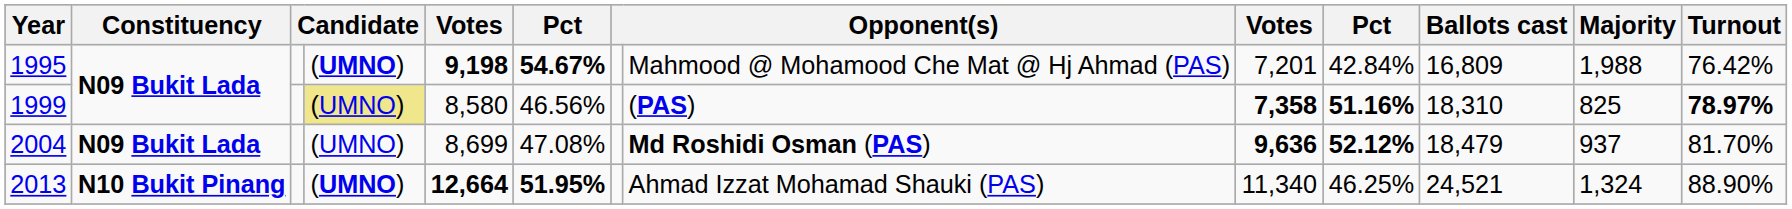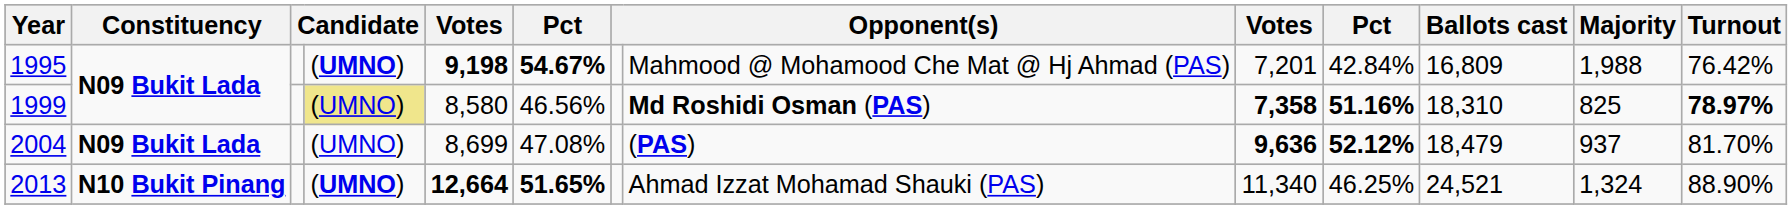1999 | column 8: (PAS) -> Md Roshidi Osman (PAS)
2004 | column 8: Md Roshidi Osman (PAS) -> (PAS)
2013 | column 6: 51.95% -> 51.65%
